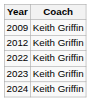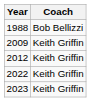+ row: 1988 | Bob Bellizzi
- row: 2024 | Keith Griffin
